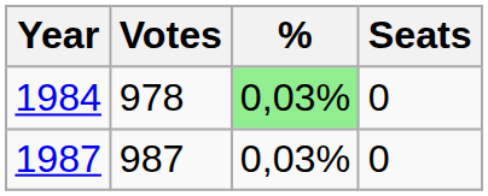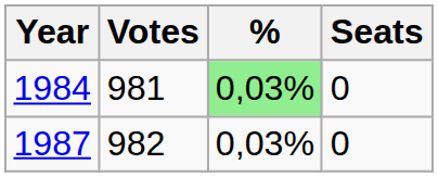1984 | Votes: 978 -> 981
1987 | Votes: 987 -> 982
